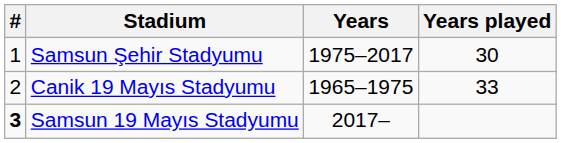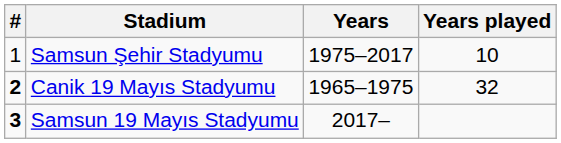Samsun Şehir Stadyumu | Years played: 30 -> 10
Canik 19 Mayıs Stadyumu | #: normal -> bold
Canik 19 Mayıs Stadyumu | Years played: 33 -> 32
